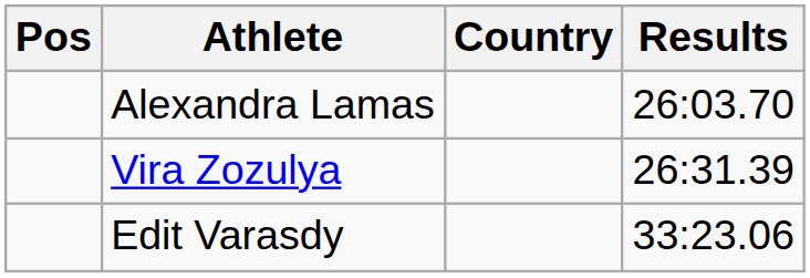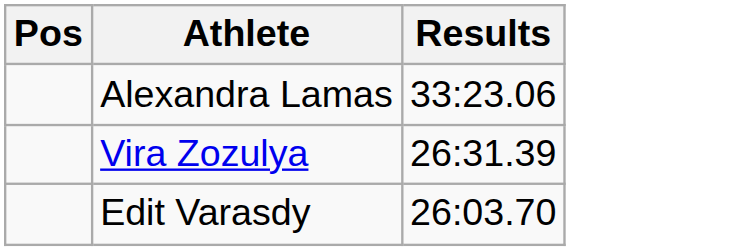- column: Country
Alexandra Lamas | Results: 26:03.70 -> 33:23.06
Edit Varasdy | Results: 33:23.06 -> 26:03.70
